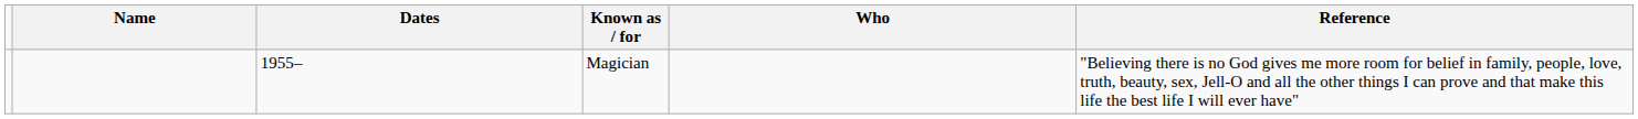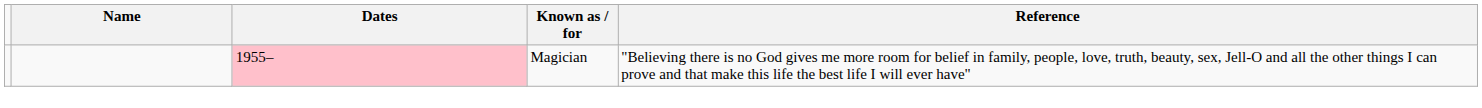- column: Who
Magician | Dates: no background -> pink background
